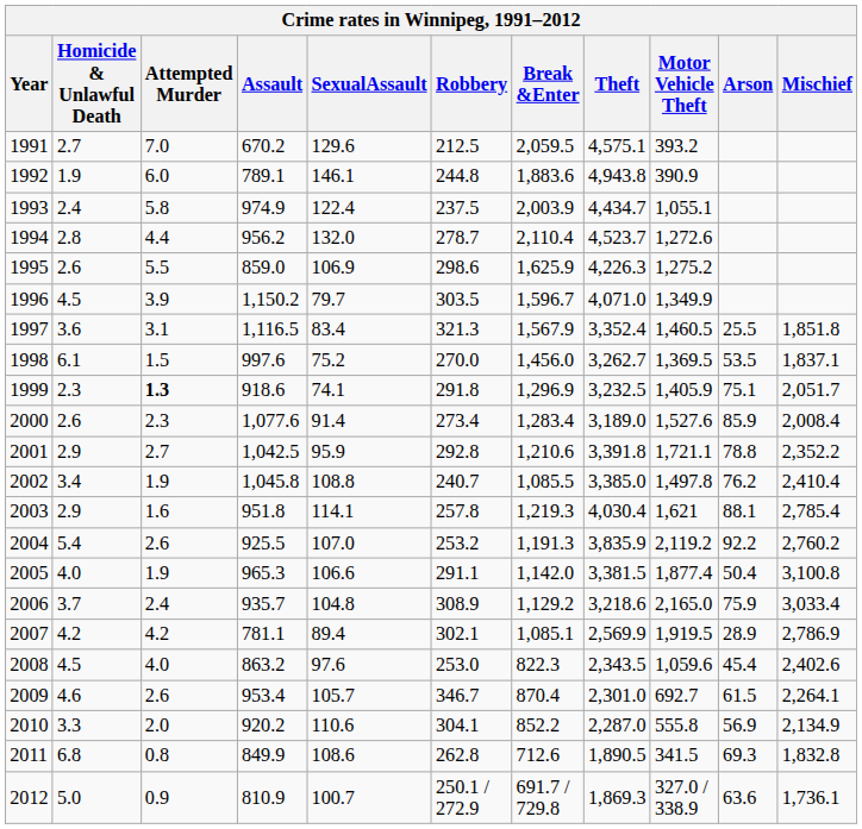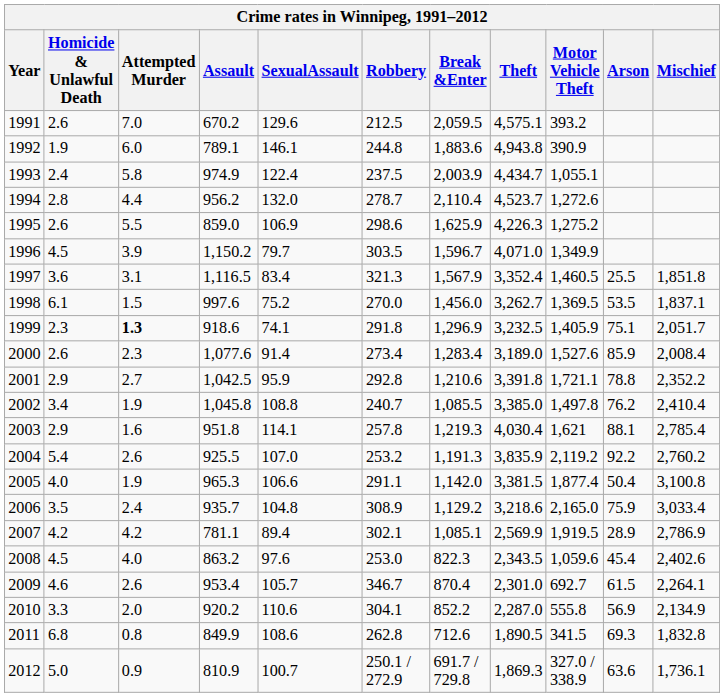1991 | Homicide & Unlawful Death: 2.7 -> 2.6
2006 | Homicide & Unlawful Death: 3.7 -> 3.5
